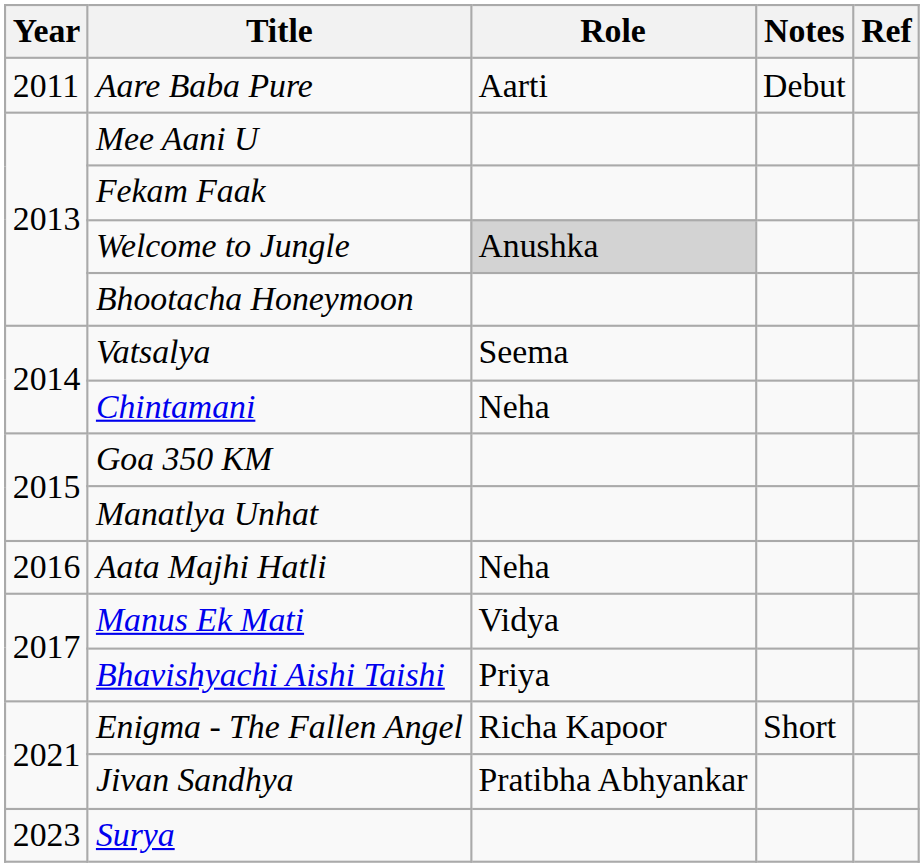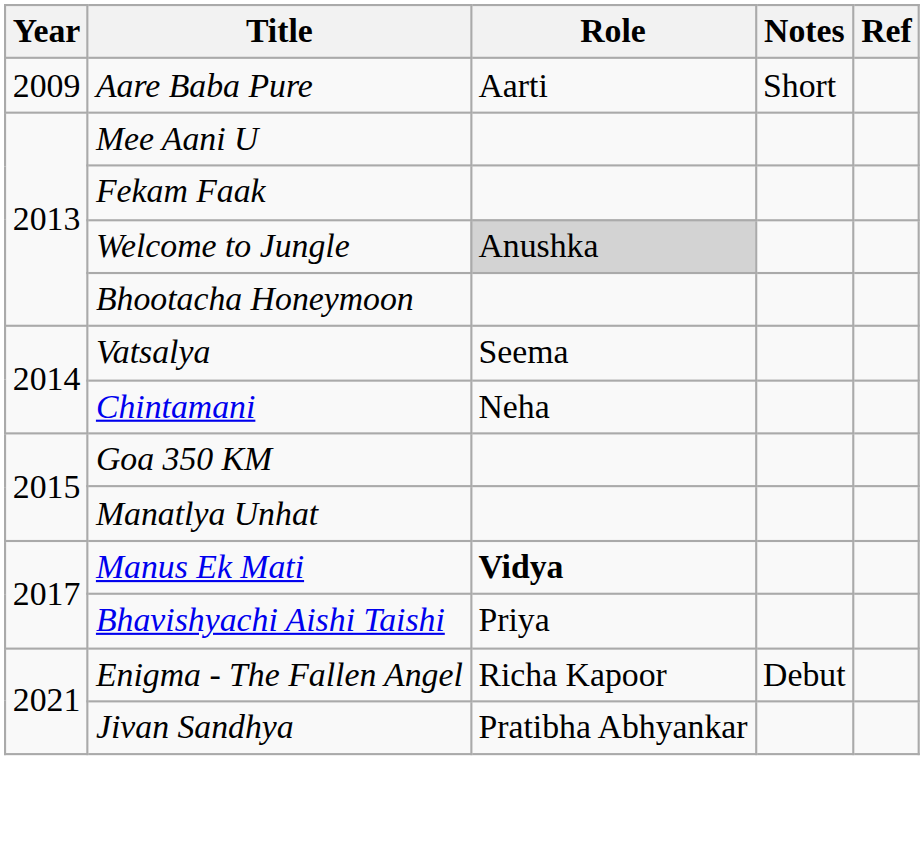Aare Baba Pure | Year: 2011 -> 2009
Aare Baba Pure | Notes: Debut -> Short
- row: 2016 | Aata Majhi Hatli | Neha
Manus Ek Mati | Role: normal -> bold
Enigma - The Fallen Angel | Notes: Short -> Debut
- row: 2023 | Surya
